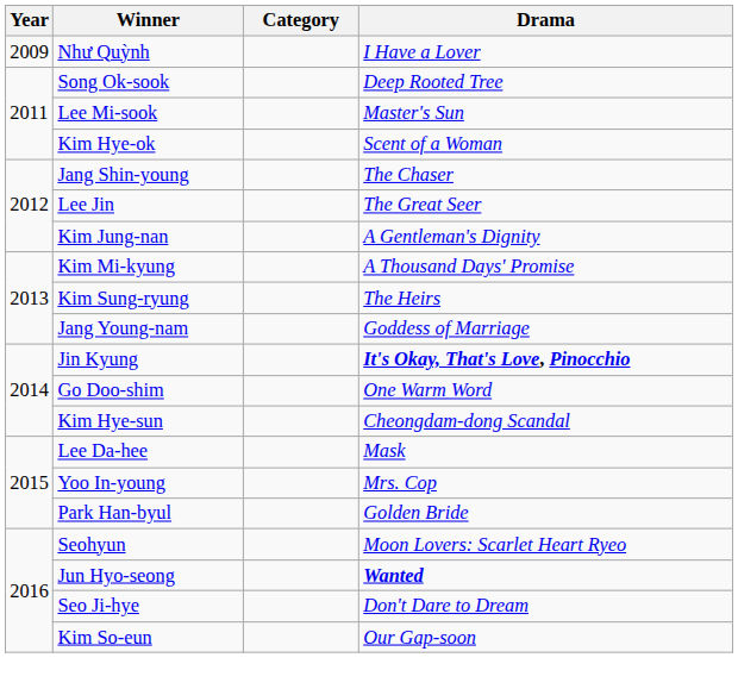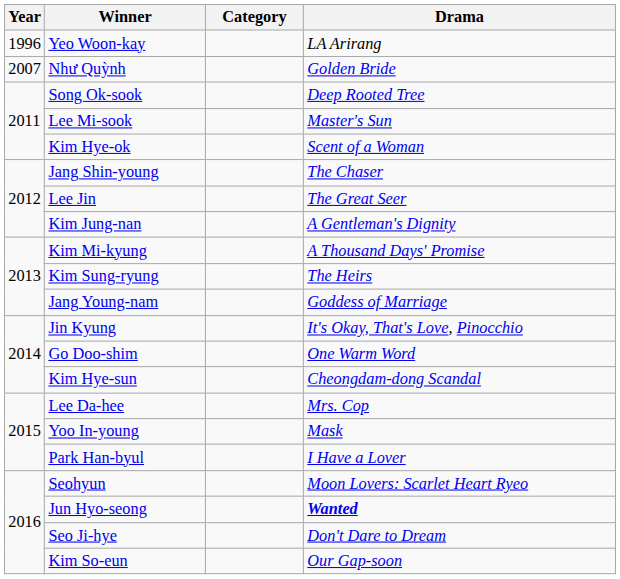+ row: 1996 | Yeo Woon-kay | LA Arirang
Như Quỳnh | Year: 2009 -> 2007
Như Quỳnh | Drama: I Have a Lover -> Golden Bride
Jin Kyung | Drama: bold -> normal
Lee Da-hee | Drama: Mask -> Mrs. Cop
Yoo In-young | Drama: Mrs. Cop -> Mask
Park Han-byul | Drama: Golden Bride -> I Have a Lover
